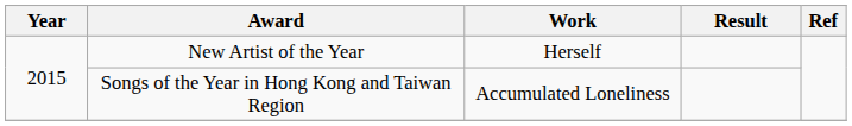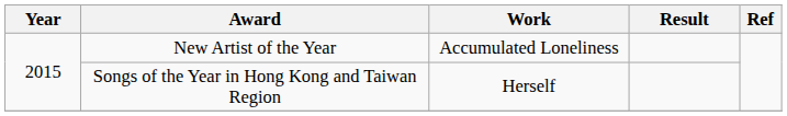New Artist of the Year | Work: Herself -> Accumulated Loneliness
Songs of the Year in Hong Kong and Taiwan Region | Work: Accumulated Loneliness -> Herself
